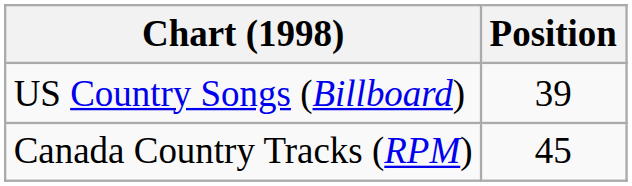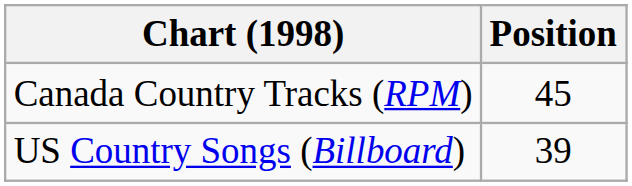rows swapped: Canada Country Tracks (RPM) <-> US Country Songs (Billboard)
